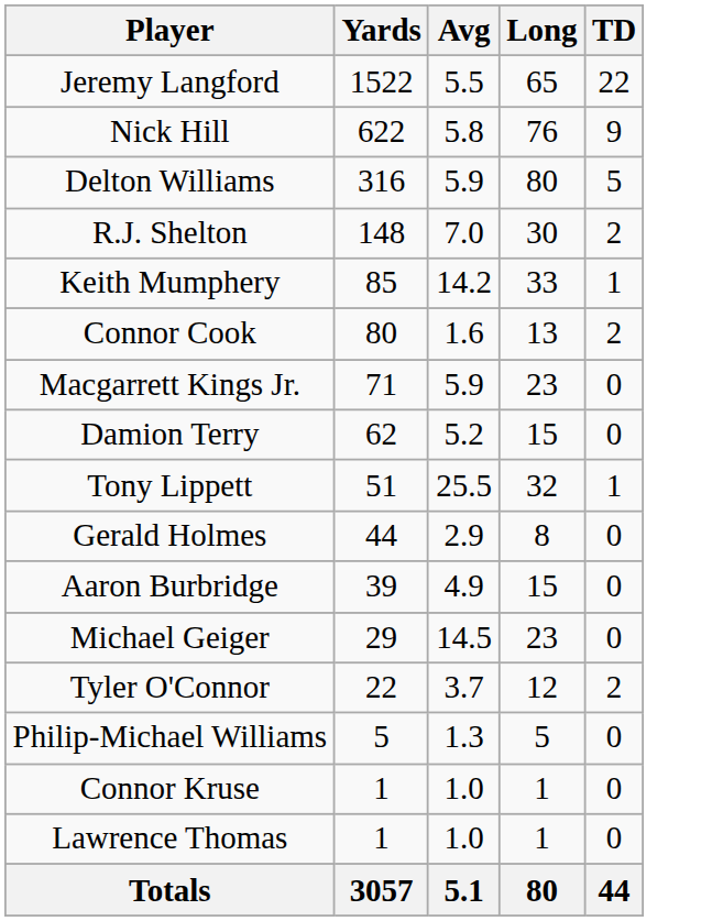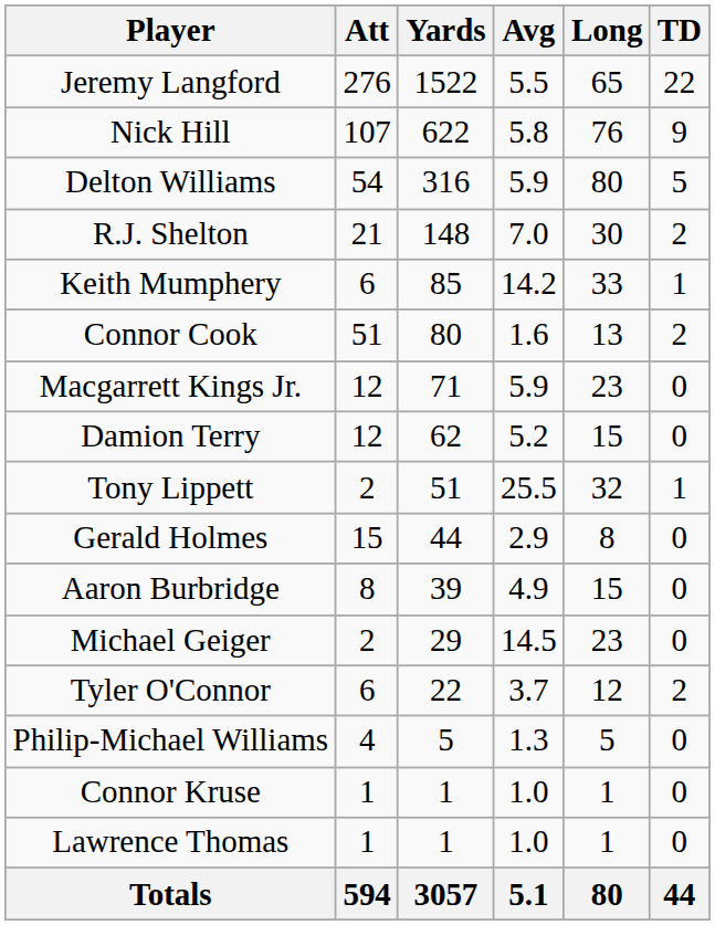+ column: Att | 276 | 107 | 54 | 21 | 6 | 51 | 12 | 12 | 2 | 15 | 8 | 2 | 6 | 4 | 1 | 1 | 594
